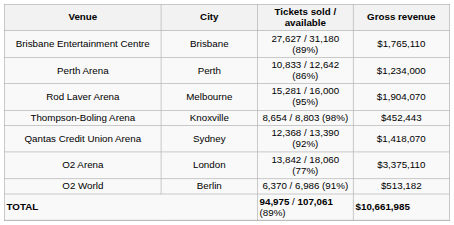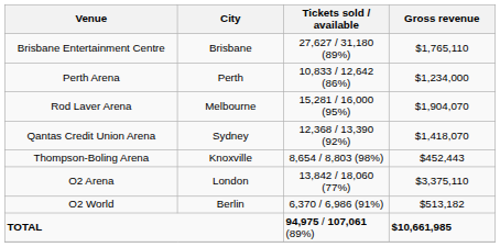rows swapped: Qantas Credit Union Arena <-> Thompson-Boling Arena
